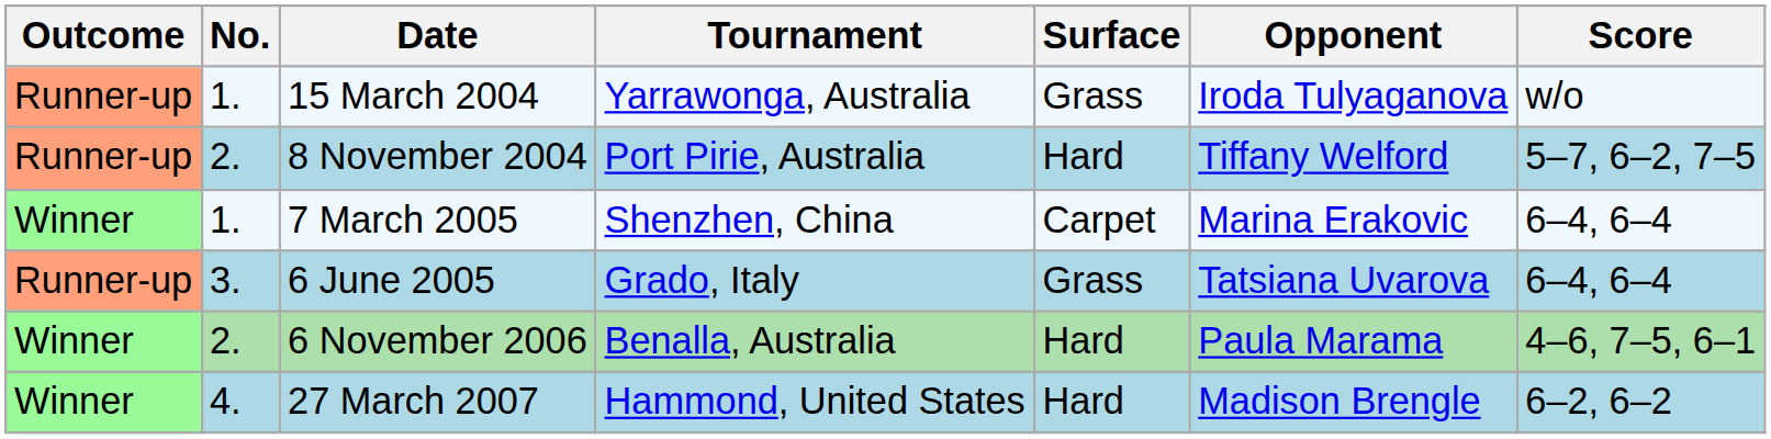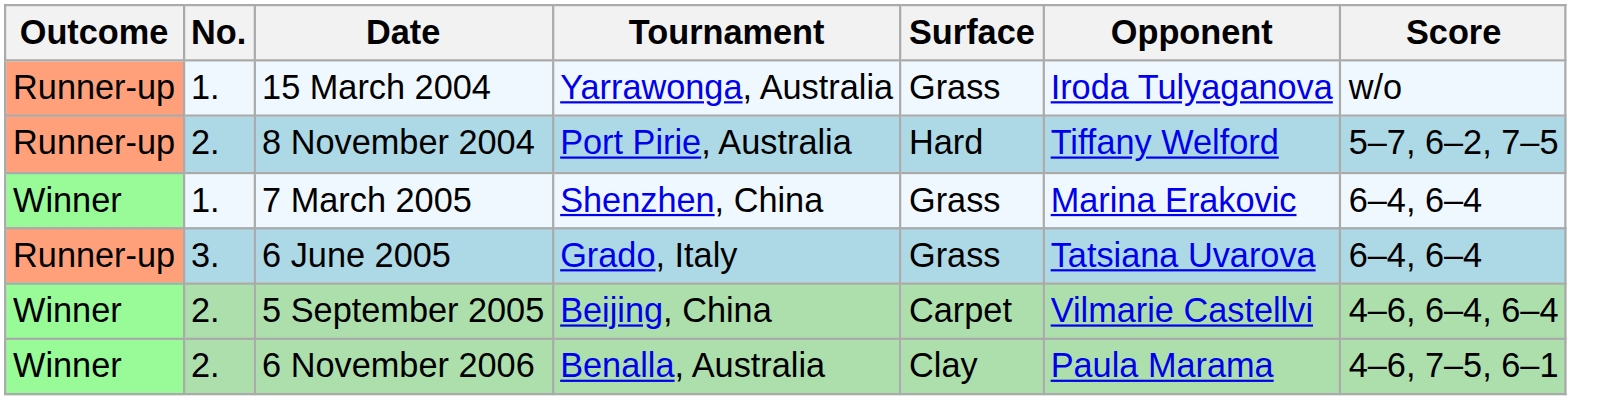7 March 2005 | Surface: Carpet -> Grass
+ row: Winner | 2. | 5 September 2005 | Beijing, China | Carpet | Vilmarie Castellvi | 4–6, 6–4, 6–4
6 November 2006 | Surface: Hard -> Clay
- row: Winner | 4. | 27 March 2007 | Hammond, United States | Hard | Madison Brengle | 6–2, 6–2
